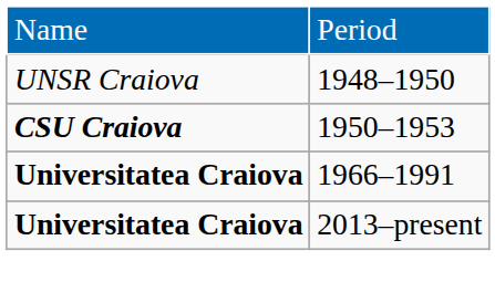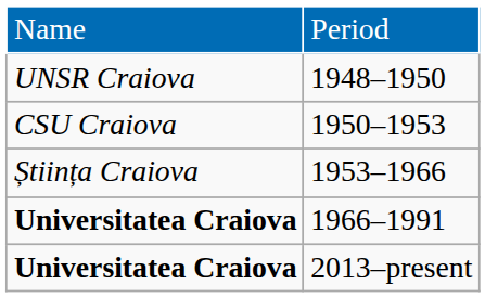1950–1953 | column 1: bold -> normal
+ row: Știința Craiova | 1953–1966
